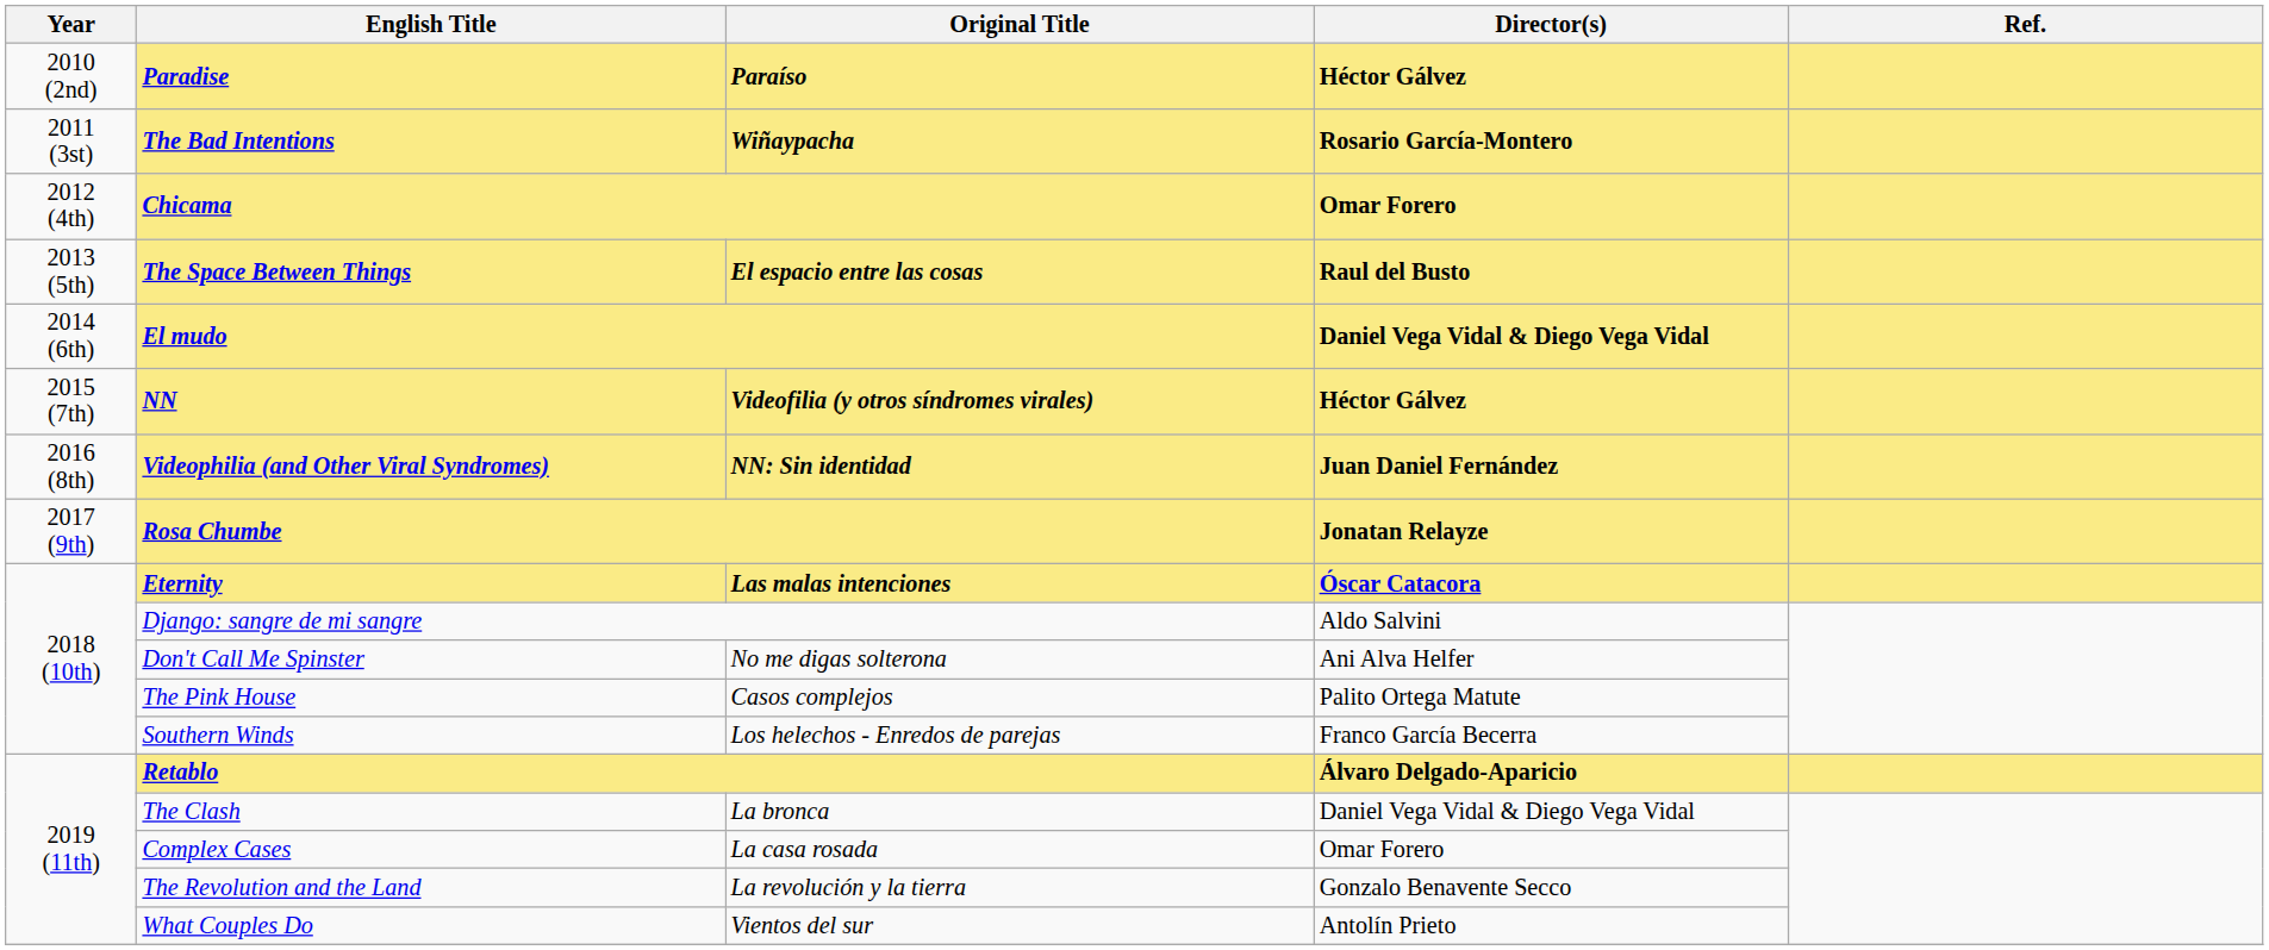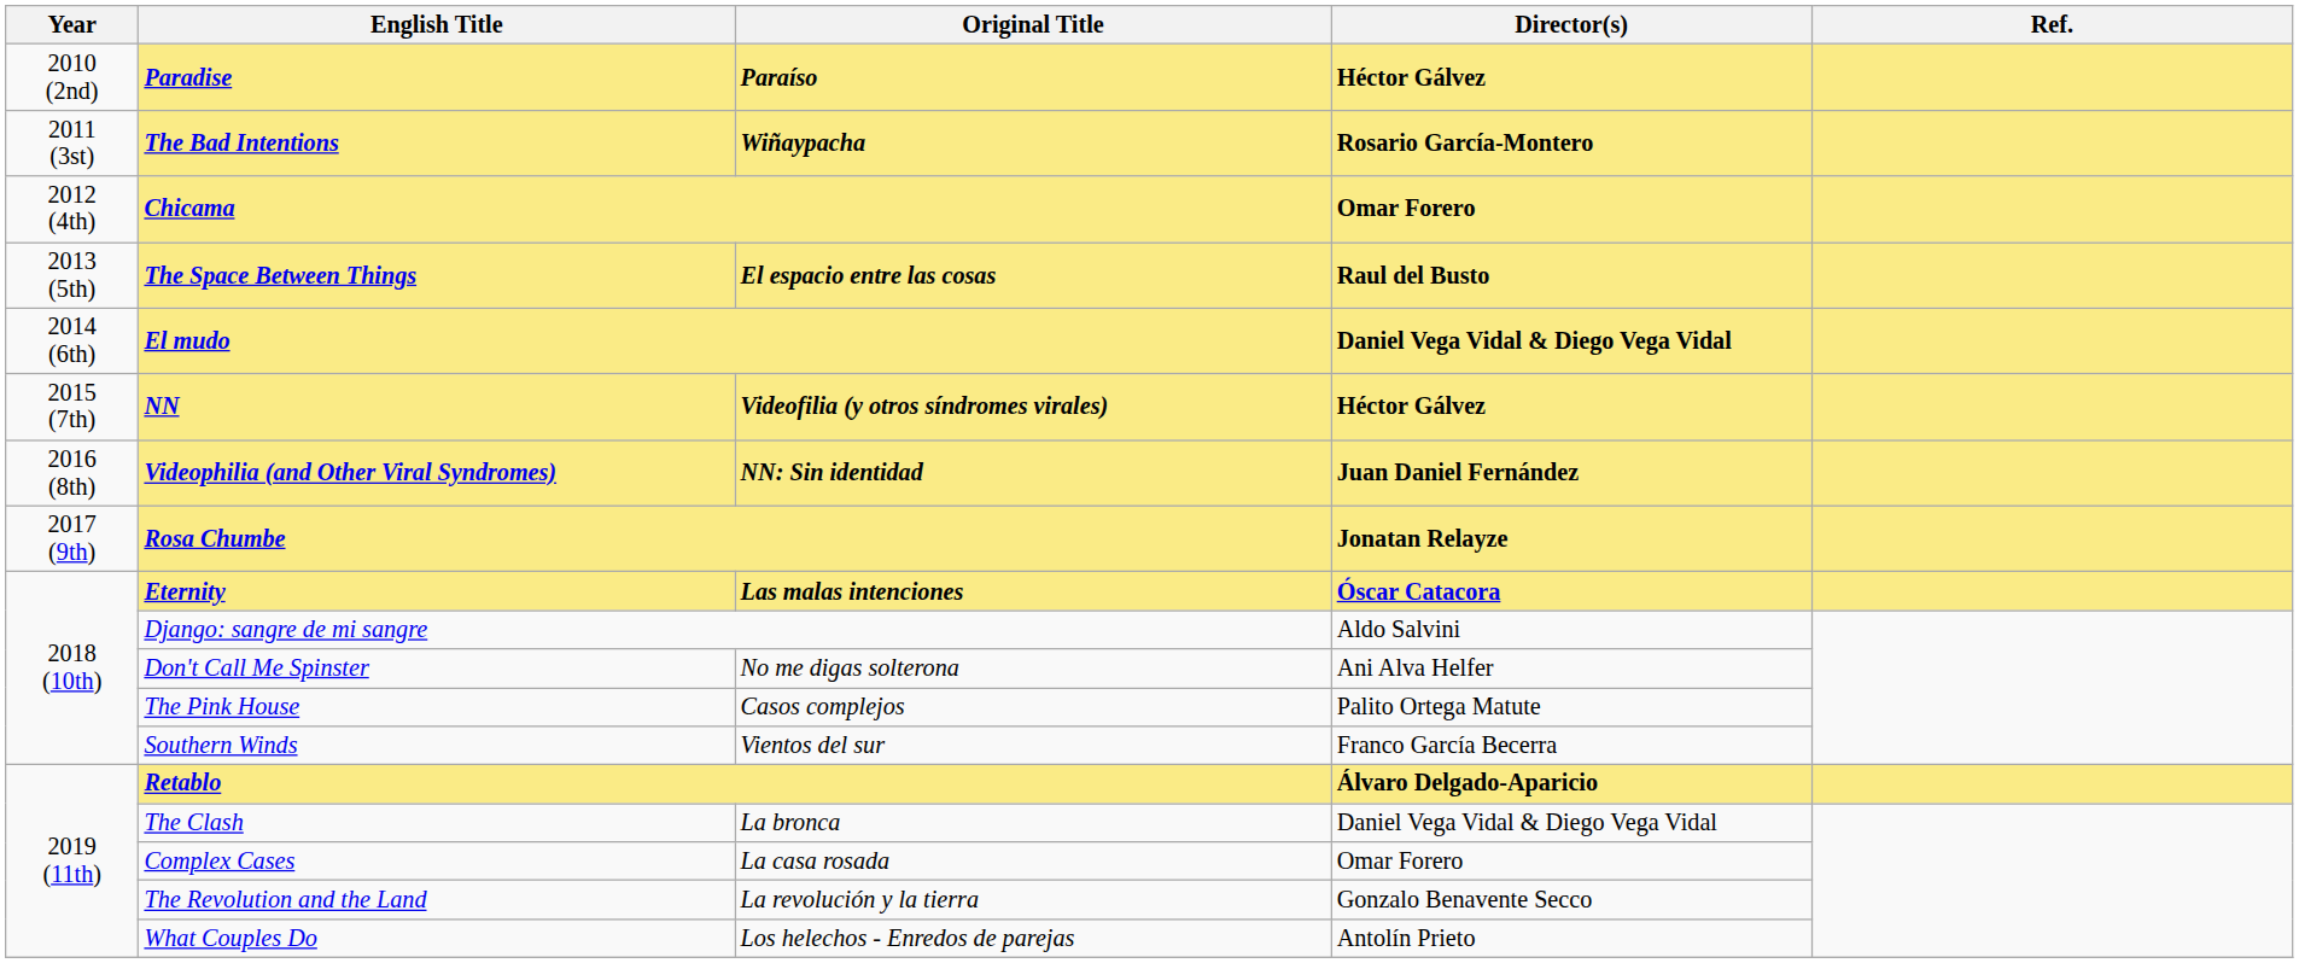Southern Winds | Original Title: Los helechos - Enredos de parejas -> Vientos del sur
What Couples Do | Original Title: Vientos del sur -> Los helechos - Enredos de parejas
